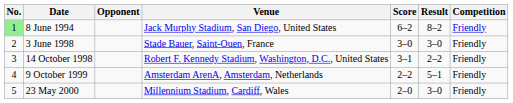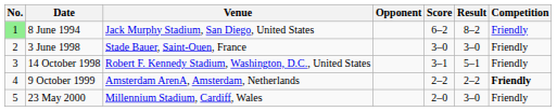columns swapped: Venue <-> Opponent
14 October 1998 | Result: 2–2 -> 5–1
9 October 1999 | Result: 5–1 -> 2–2
9 October 1999 | Competition: normal -> bold
